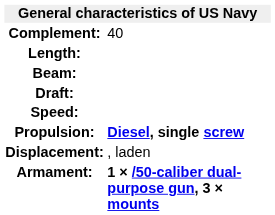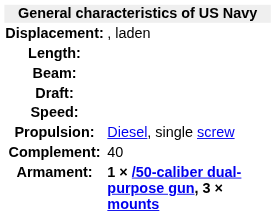rows swapped: Displacement: <-> Complement:
Propulsion: | column 2: bold -> normal
